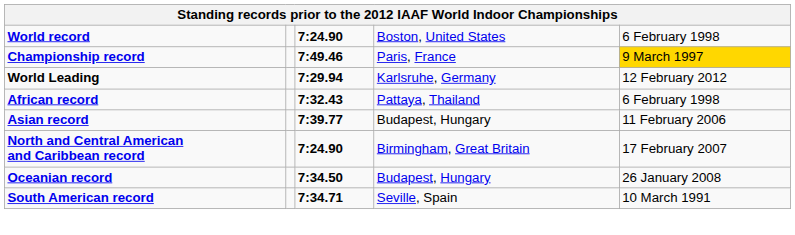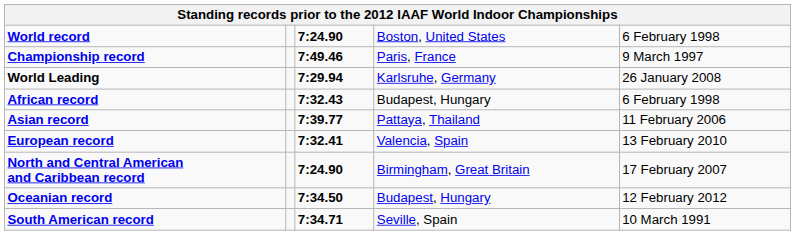Championship record | column 5: gold background -> no background
World Leading | column 5: 12 February 2012 -> 26 January 2008
African record | column 4: Pattaya, Thailand -> Budapest, Hungary
Asian record | column 4: Budapest, Hungary -> Pattaya, Thailand
+ row: European record | 7:32.41 | Valencia, Spain | 13 February 2010
Oceanian record | column 5: 26 January 2008 -> 12 February 2012
